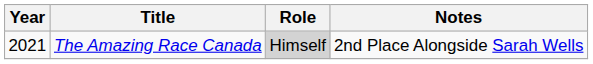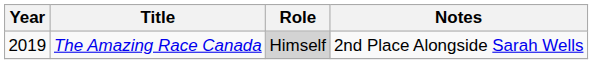The Amazing Race Canada | Year: 2021 -> 2019
